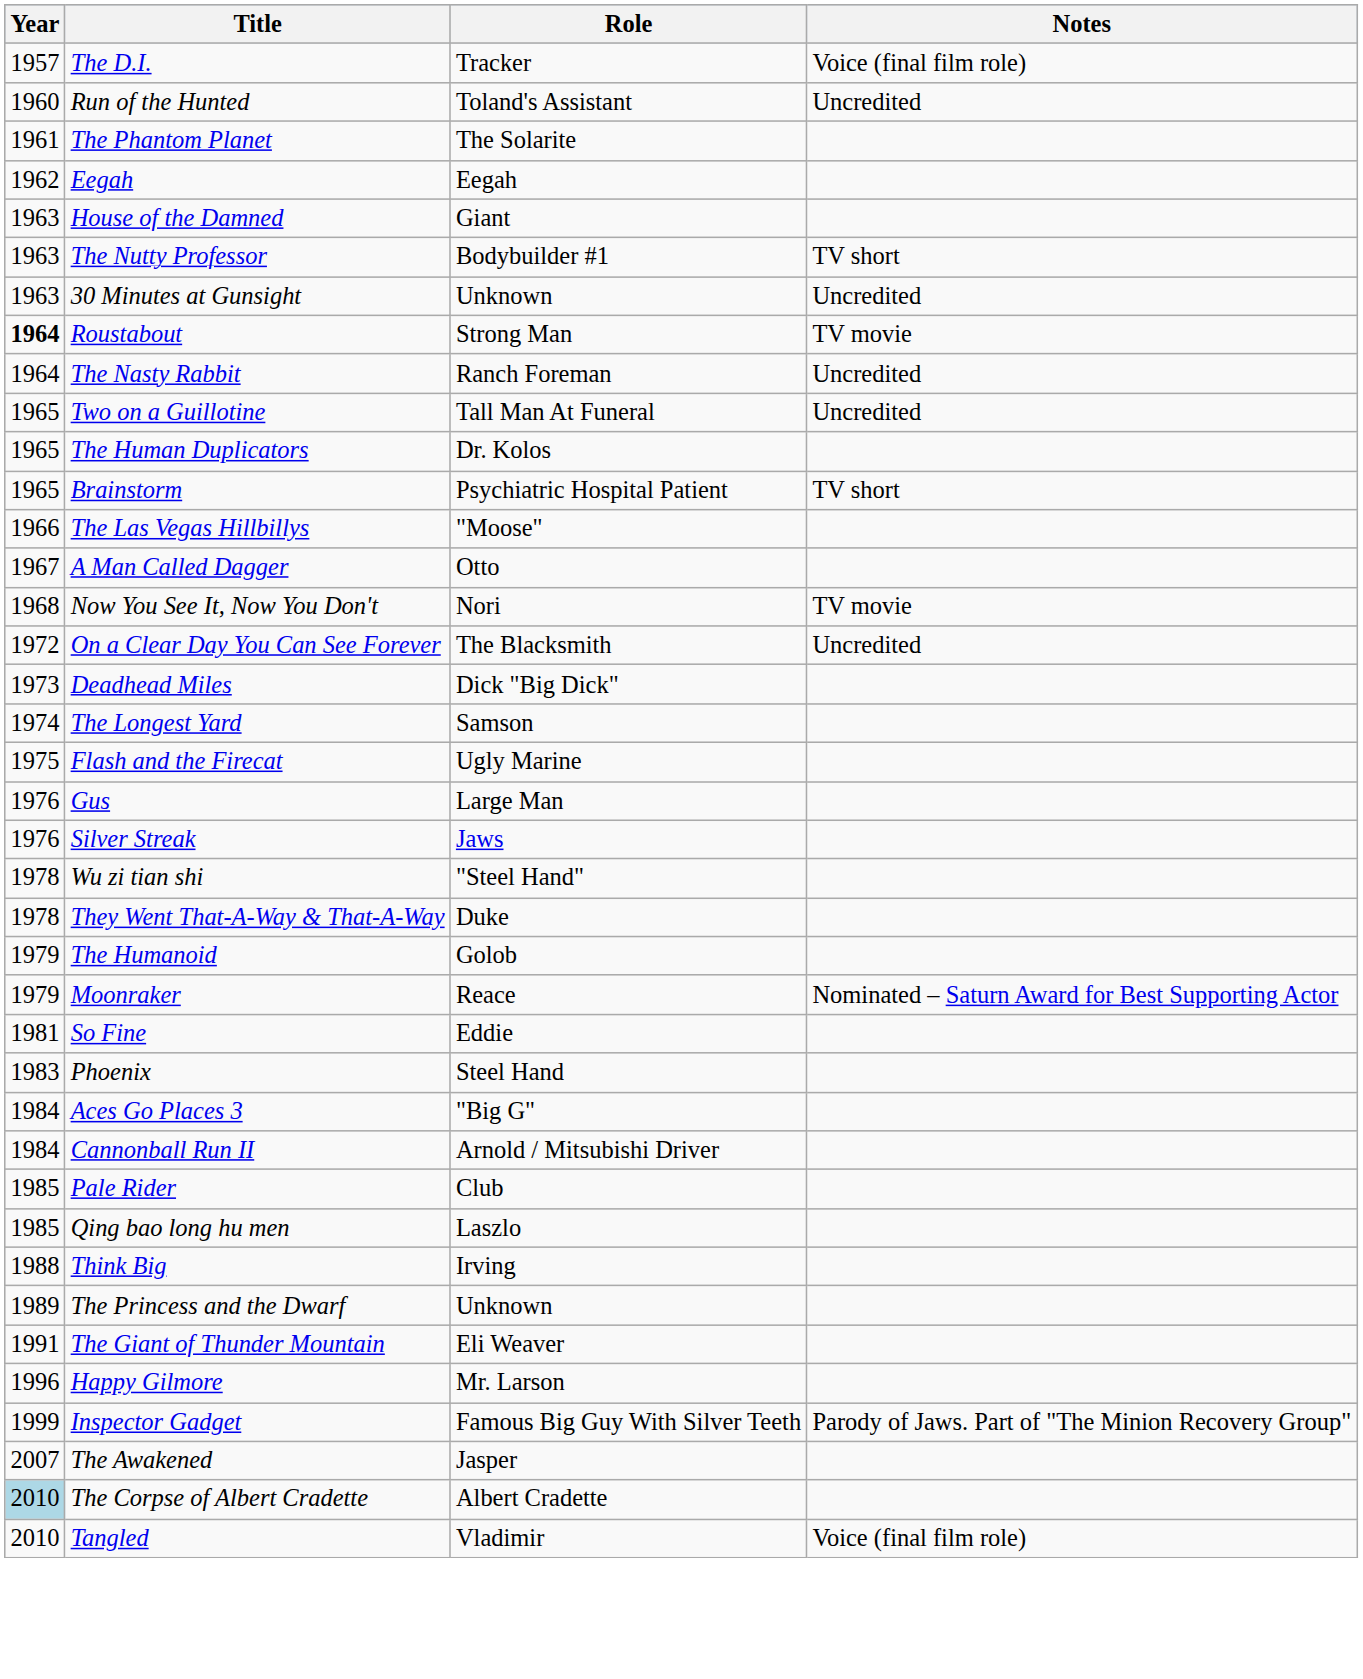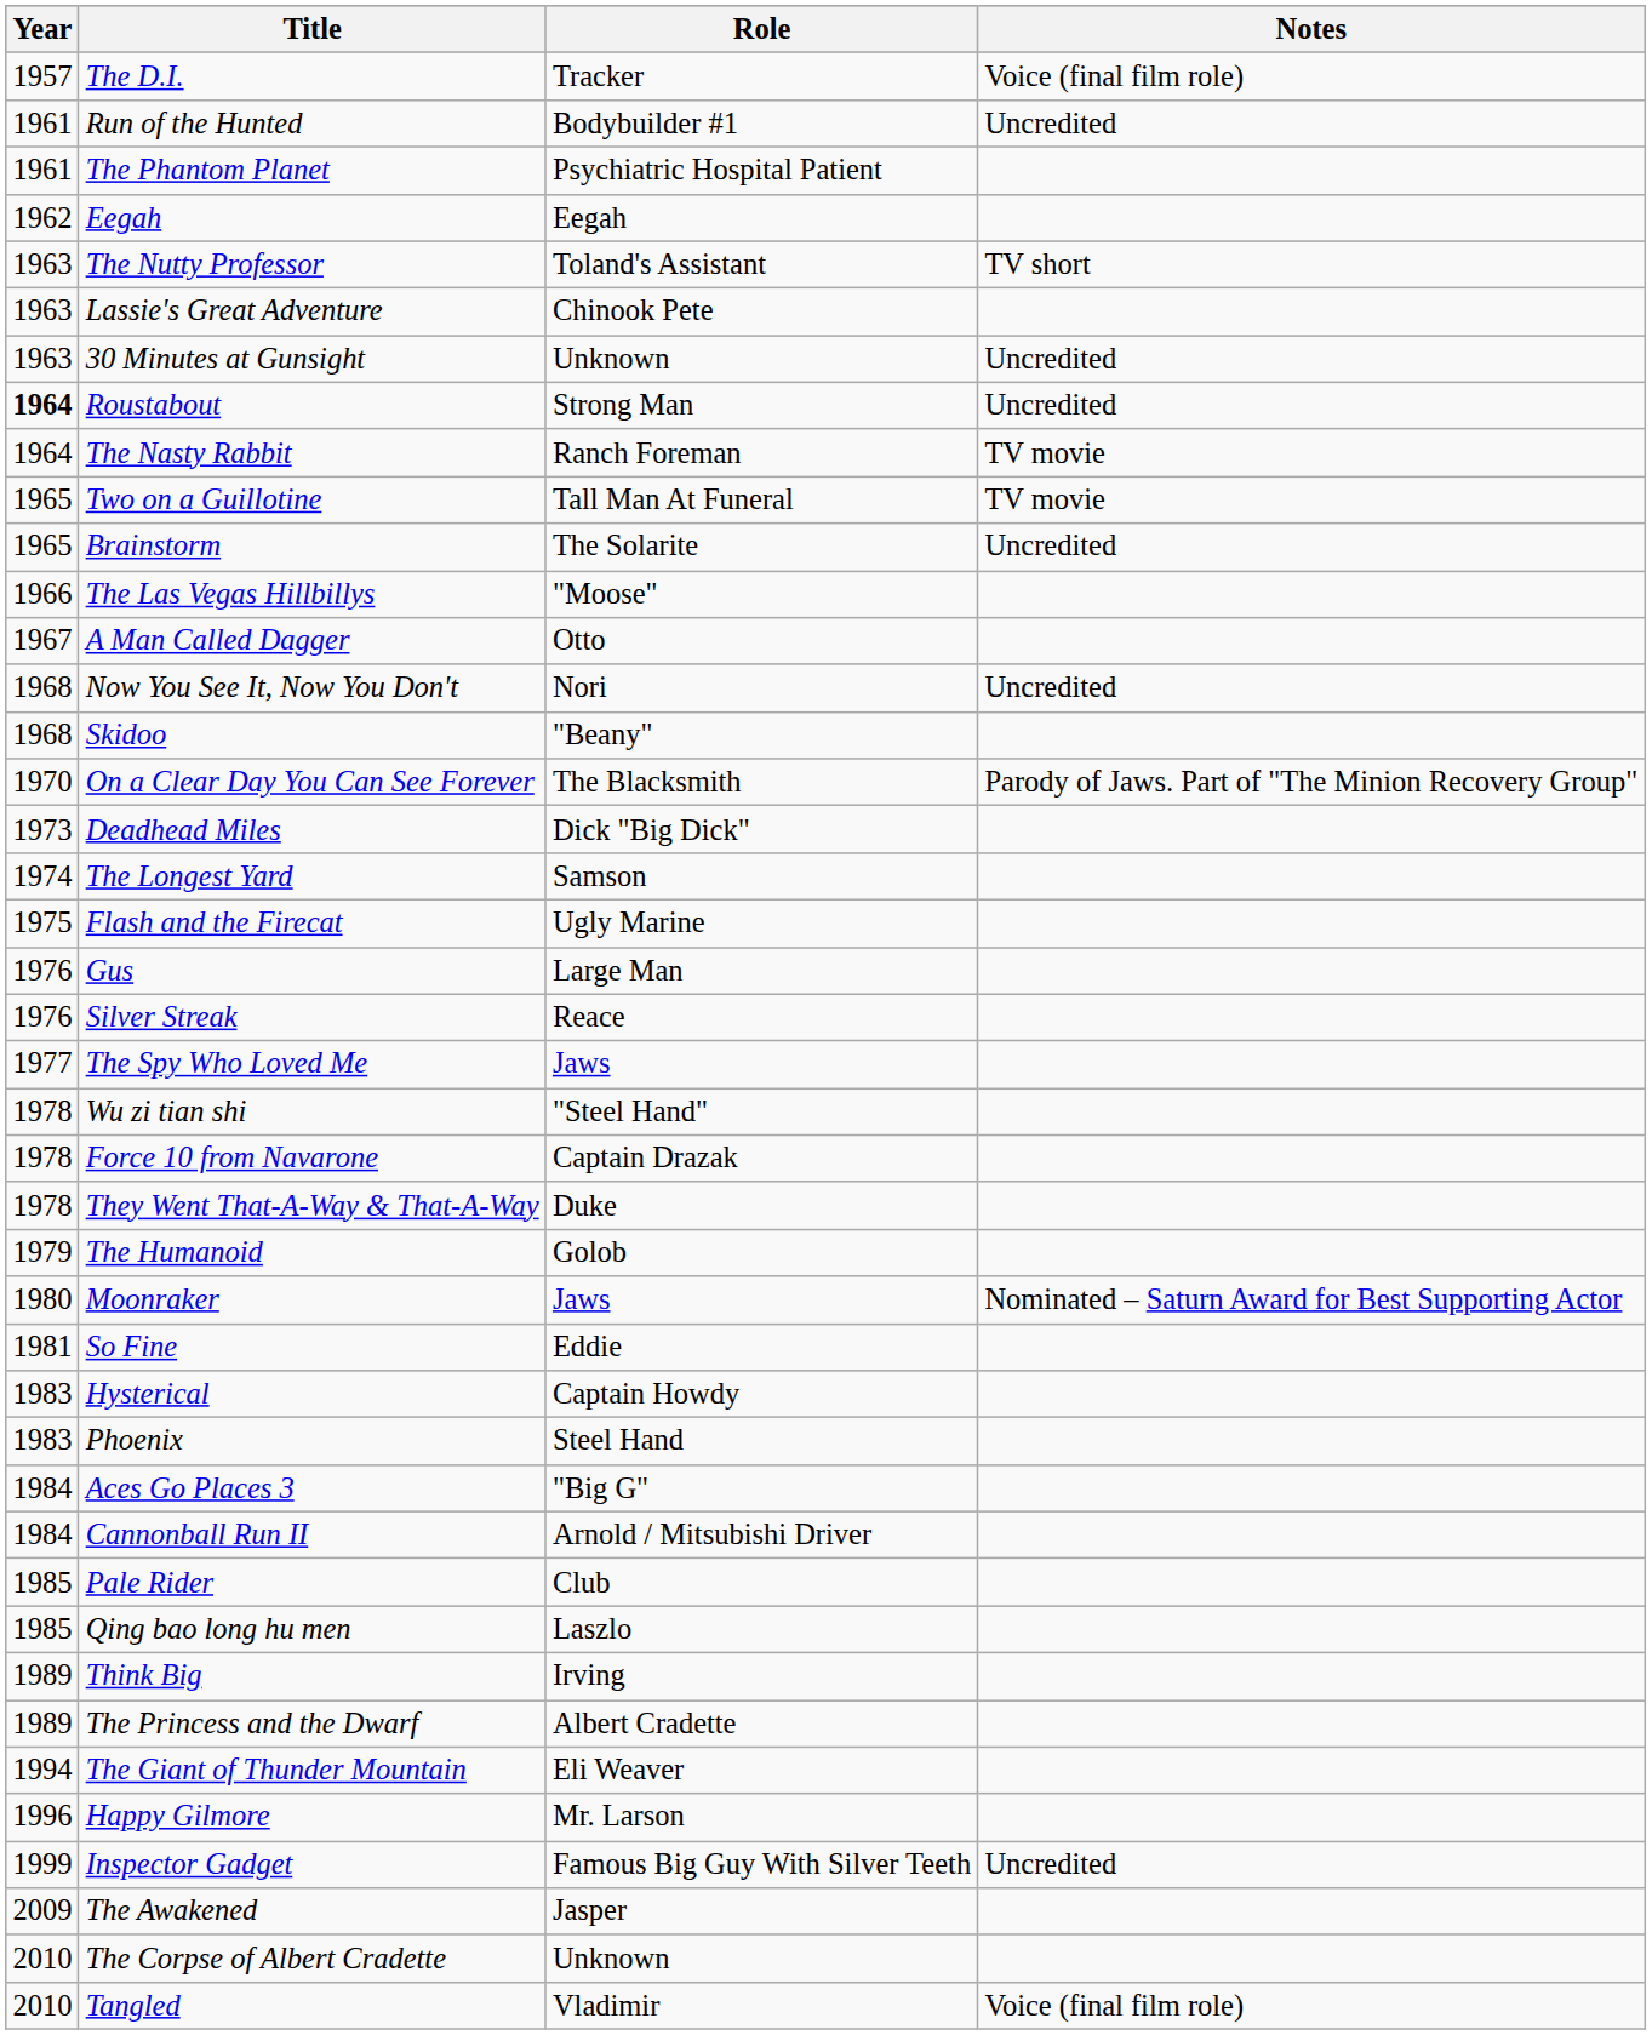Run of the Hunted | Year: 1960 -> 1961
Run of the Hunted | Role: Toland's Assistant -> Bodybuilder #1
The Phantom Planet | Role: The Solarite -> Psychiatric Hospital Patient
- row: 1963 | House of the Damned | Giant
The Nutty Professor | Role: Bodybuilder #1 -> Toland's Assistant
+ row: 1963 | Lassie's Great Adventure | Chinook Pete
Roustabout | Notes: TV movie -> Uncredited
The Nasty Rabbit | Notes: Uncredited -> TV movie
Two on a Guillotine | Notes: Uncredited -> TV movie
- row: 1965 | The Human Duplicators | Dr. Kolos
Brainstorm | Role: Psychiatric Hospital Patient -> The Solarite
Brainstorm | Notes: TV short -> Uncredited
Now You See It, Now You Don't | Notes: TV movie -> Uncredited
+ row: 1968 | Skidoo | "Beany"
On a Clear Day You Can See Forever | Year: 1972 -> 1970
On a Clear Day You Can See Forever | Notes: Uncredited -> Parody of Jaws. Part of "The Minion Recovery Group"
Silver Streak | Role: Jaws -> Reace
+ row: 1977 | The Spy Who Loved Me | Jaws
+ row: 1978 | Force 10 from Navarone | Captain Drazak
Moonraker | Year: 1979 -> 1980
Moonraker | Role: Reace -> Jaws
+ row: 1983 | Hysterical | Captain Howdy
Think Big | Year: 1988 -> 1989
The Princess and the Dwarf | Role: Unknown -> Albert Cradette
The Giant of Thunder Mountain | Year: 1991 -> 1994
Inspector Gadget | Notes: Parody of Jaws. Part of "The Minion Recovery Group" -> Uncredited
The Awakened | Year: 2007 -> 2009
The Corpse of Albert Cradette | Year: lightblue background -> no background
The Corpse of Albert Cradette | Role: Albert Cradette -> Unknown
